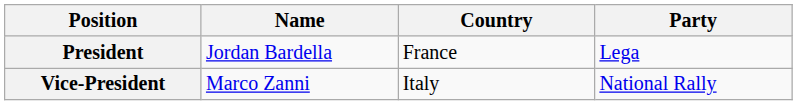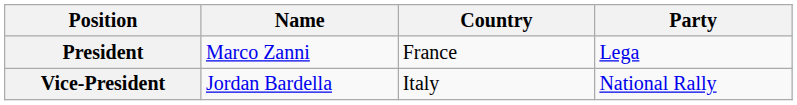President | Name: Jordan Bardella -> Marco Zanni
Vice-President | Name: Marco Zanni -> Jordan Bardella
